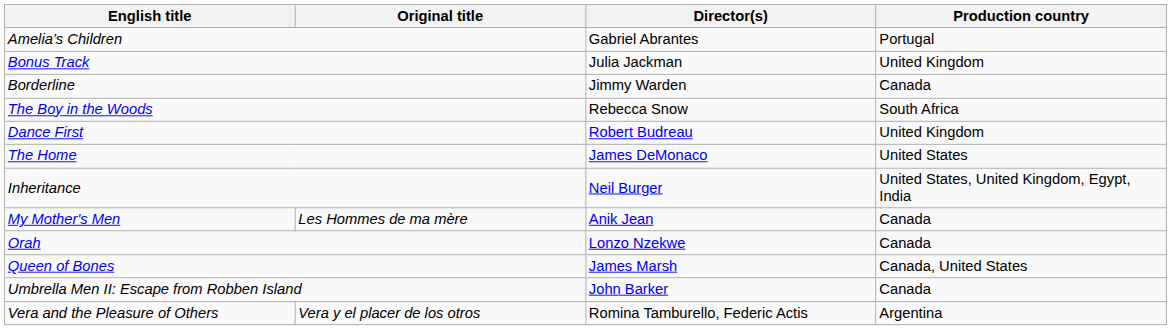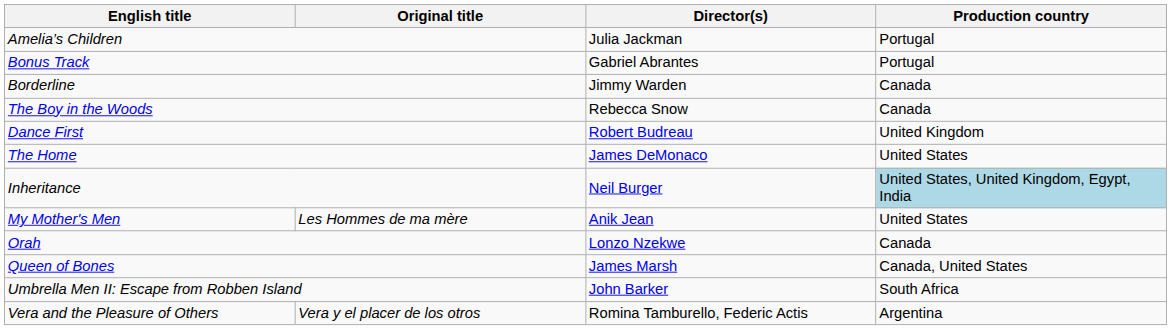Amelia’s Children | Director(s): Gabriel Abrantes -> Julia Jackman
Bonus Track | Director(s): Julia Jackman -> Gabriel Abrantes
Bonus Track | Production country: United Kingdom -> Portugal
The Boy in the Woods | Production country: South Africa -> Canada
Inheritance | Production country: no background -> lightblue background
My Mother's Men | Production country: Canada -> United States
Umbrella Men II: Escape from Robben Island | Production country: Canada -> South Africa
